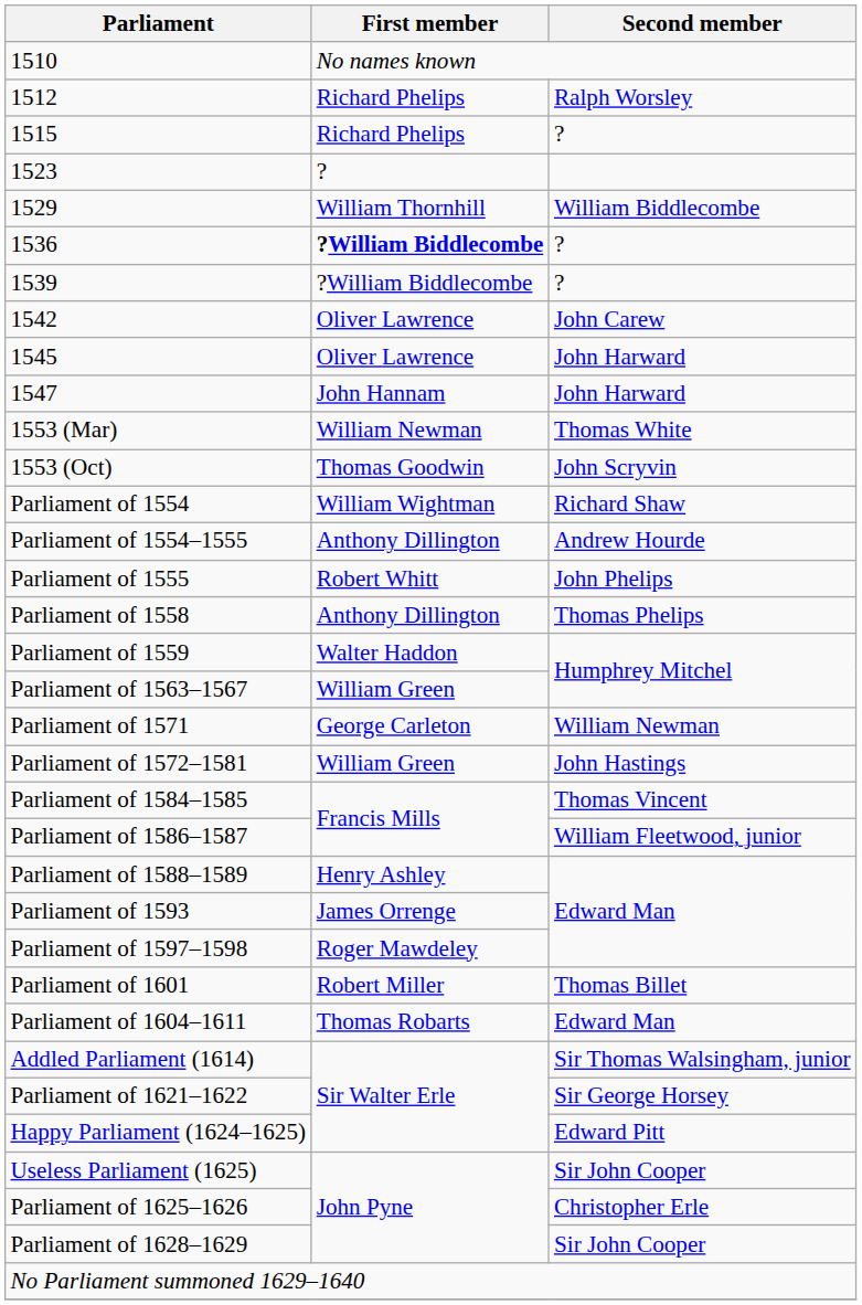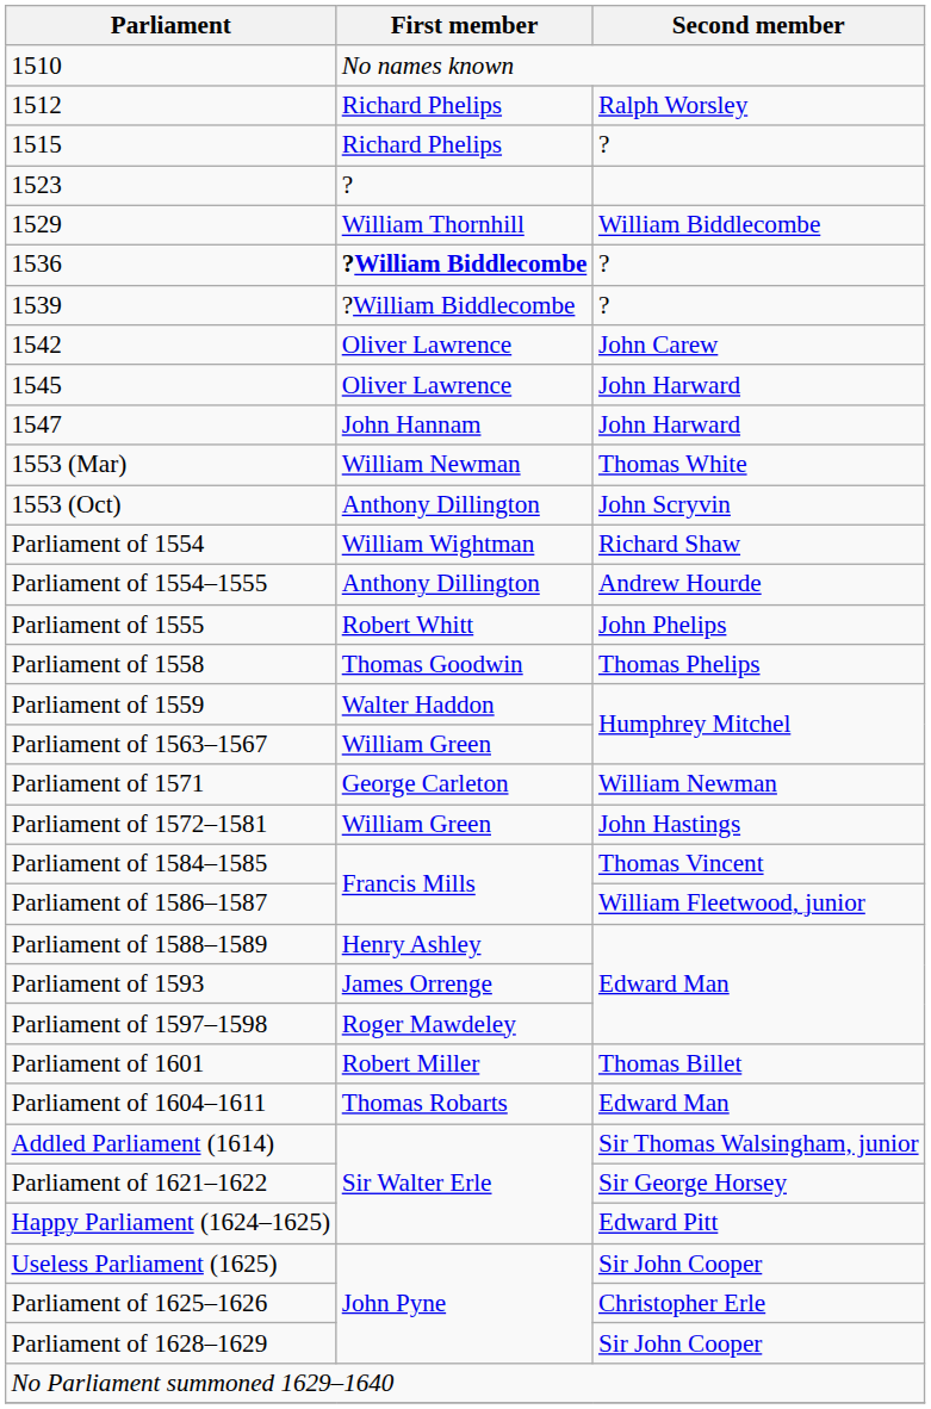1553 (Oct) | First member: Thomas Goodwin -> Anthony Dillington
Parliament of 1558 | First member: Anthony Dillington -> Thomas Goodwin
